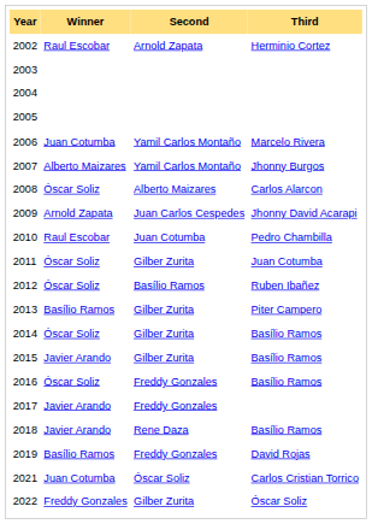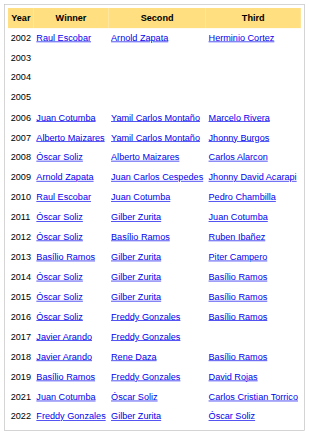2015 | Winner: Javier Arando -> Óscar Soliz
